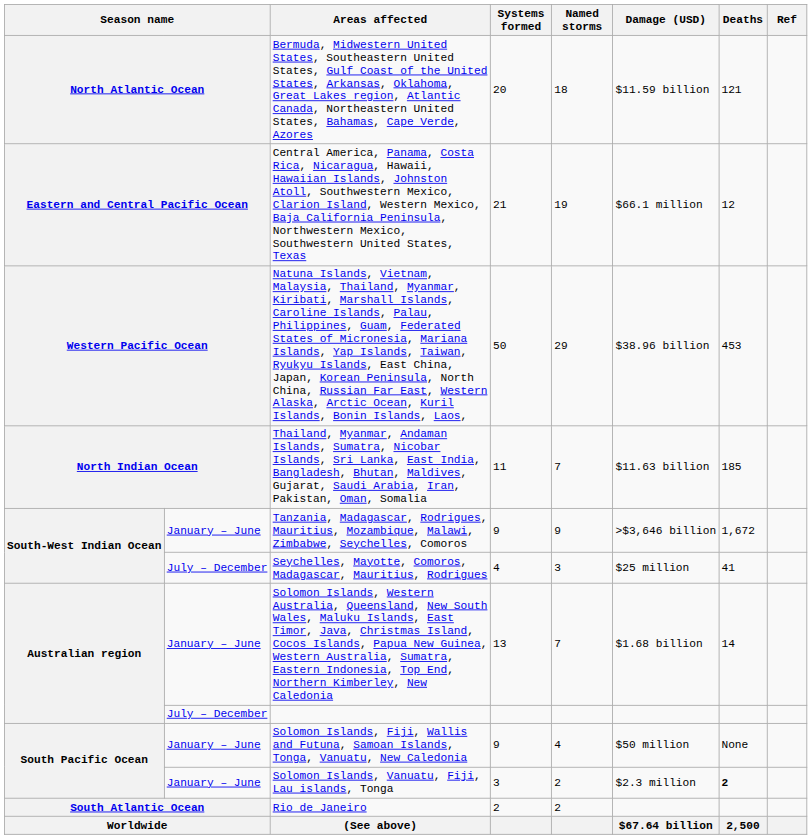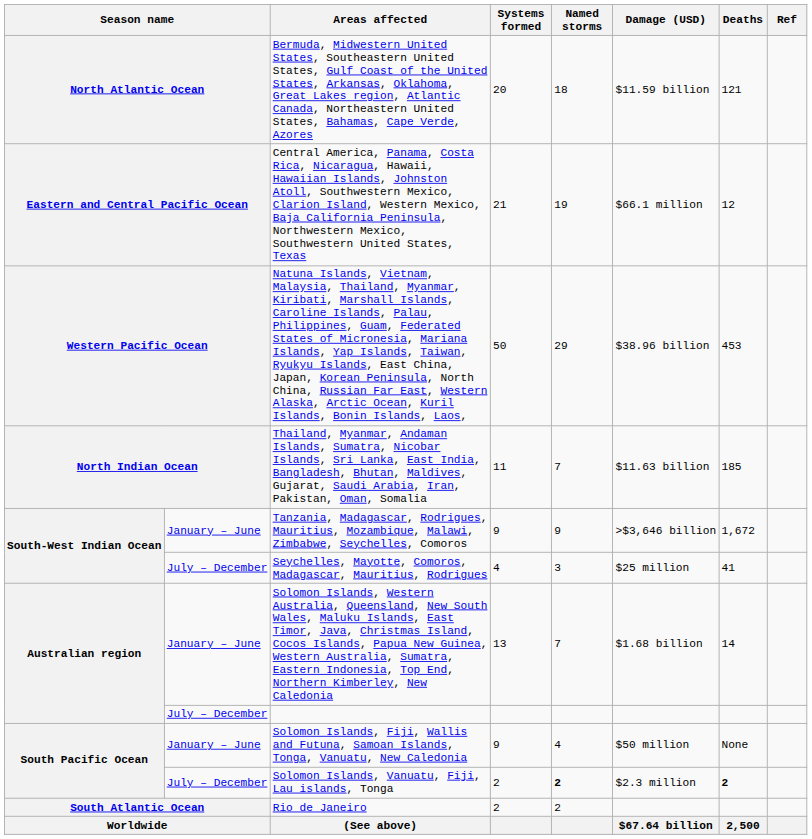Solomon Islands, Vanuatu, Fiji, Lau islands, Tonga | column 2: January – June -> July – December
Solomon Islands, Vanuatu, Fiji, Lau islands, Tonga | Systems formed: 3 -> 2
Solomon Islands, Vanuatu, Fiji, Lau islands, Tonga | Named storms: normal -> bold
